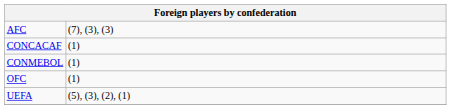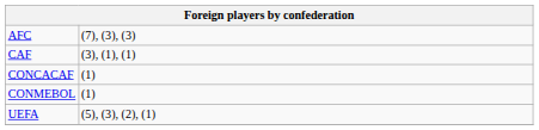+ row: CAF | (3), (1), (1)
- row: OFC | (1)
